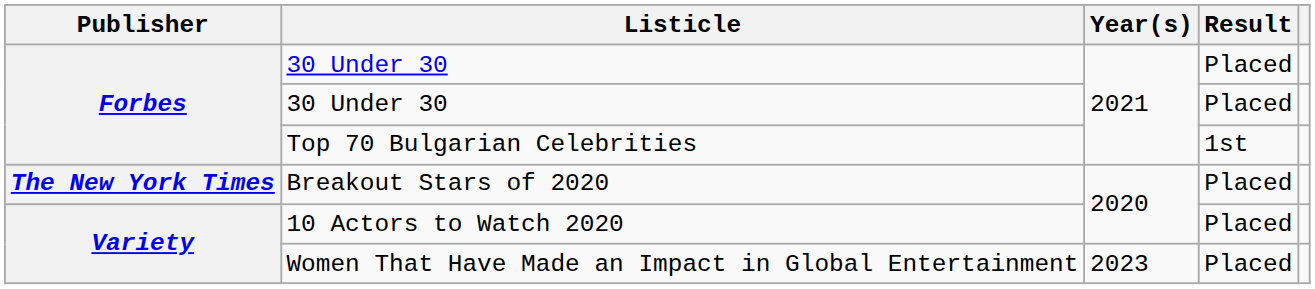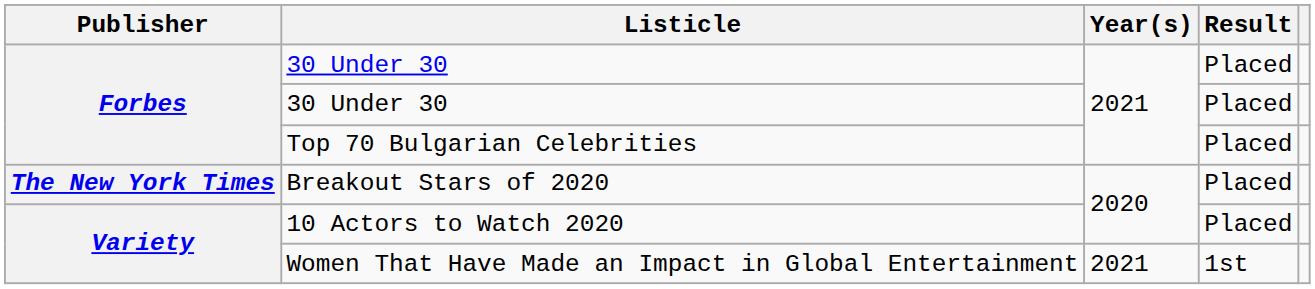Top 70 Bulgarian Celebrities | Result: 1st -> Placed
Women That Have Made an Impact in Global Entertainment | Year(s): 2023 -> 2021
Women That Have Made an Impact in Global Entertainment | Result: Placed -> 1st
